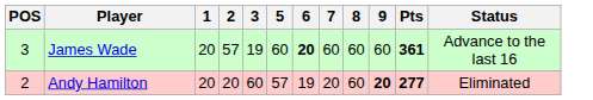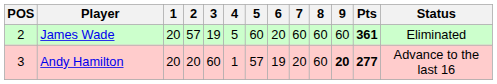+ column: 4 | 5 | 1
James Wade | POS: 3 -> 2
James Wade | 6: bold -> normal
James Wade | Status: Advance to the last 16 -> Eliminated
Andy Hamilton | POS: 2 -> 3
Andy Hamilton | Status: Eliminated -> Advance to the last 16
